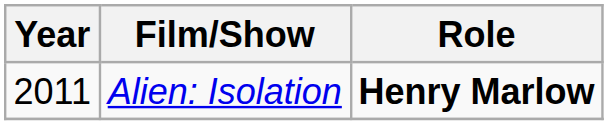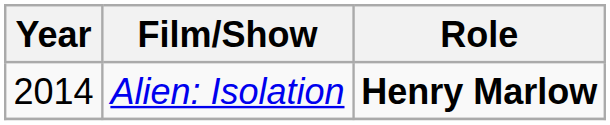Alien: Isolation | Year: 2011 -> 2014
